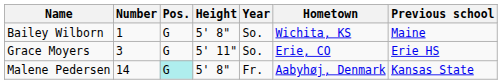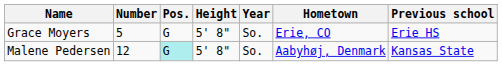- row: Bailey Wilborn | 1 | G | 5' 8" | So. | Wichita, KS | Maine
Grace Moyers | Number: 3 -> 5
Grace Moyers | Height: 5' 11" -> 5' 8"
Malene Pedersen | Number: 14 -> 12
Malene Pedersen | Year: Fr. -> So.
